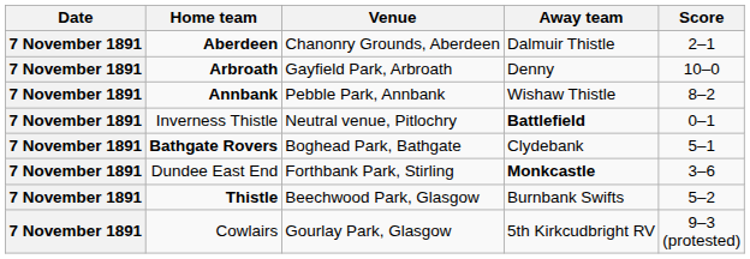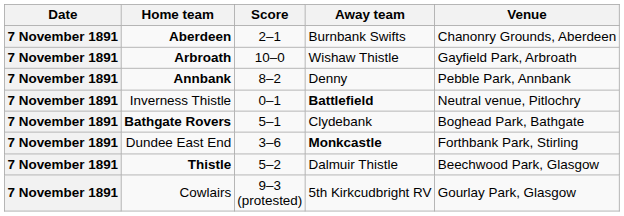columns swapped: Score <-> Venue
Aberdeen | Away team: Dalmuir Thistle -> Burnbank Swifts
Arbroath | Away team: Denny -> Wishaw Thistle
Annbank | Away team: Wishaw Thistle -> Denny
Thistle | Away team: Burnbank Swifts -> Dalmuir Thistle
